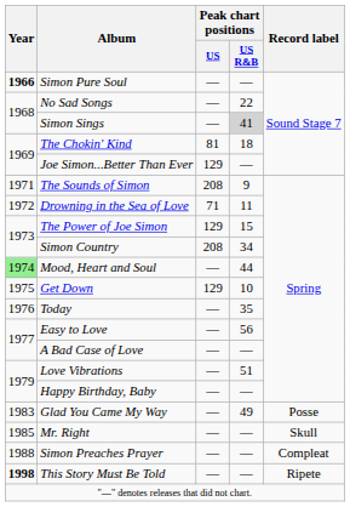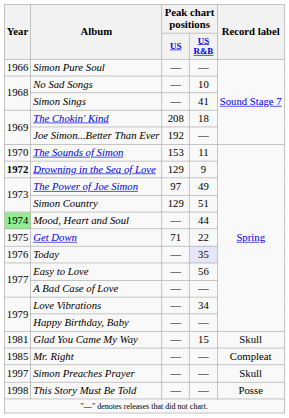Simon Pure Soul | Year: bold -> normal
No Sad Songs | Peak chart positions / US R&B: 22 -> 10
Simon Sings | Peak chart positions / US R&B: lightgrey background -> no background
The Chokin' Kind | Peak chart positions / US: 81 -> 208
Joe Simon...Better Than Ever | Peak chart positions / US: 129 -> 192
The Sounds of Simon | Year: 1971 -> 1970
The Sounds of Simon | Peak chart positions / US: 208 -> 153
The Sounds of Simon | Peak chart positions / US R&B: 9 -> 11
Drowning in the Sea of Love | Year: normal -> bold
Drowning in the Sea of Love | Peak chart positions / US: 71 -> 129
Drowning in the Sea of Love | Peak chart positions / US R&B: 11 -> 9
The Power of Joe Simon | Peak chart positions / US: 129 -> 97
The Power of Joe Simon | Peak chart positions / US R&B: 15 -> 49
Simon Country | Peak chart positions / US: 208 -> 129
Simon Country | Peak chart positions / US R&B: 34 -> 51
Get Down | Peak chart positions / US: 129 -> 71
Get Down | Peak chart positions / US R&B: 10 -> 22
Today | Peak chart positions / US R&B: no background -> lavender background
Love Vibrations | Peak chart positions / US R&B: 51 -> 34
Glad You Came My Way | Year: 1983 -> 1981
Glad You Came My Way | Peak chart positions / US R&B: 49 -> 15
Glad You Came My Way | Record label: Posse -> Skull
Mr. Right | Record label: Skull -> Compleat
Simon Preaches Prayer | Year: 1988 -> 1997
Simon Preaches Prayer | Record label: Compleat -> Skull
This Story Must Be Told | Year: bold -> normal
This Story Must Be Told | Record label: Ripete -> Posse
